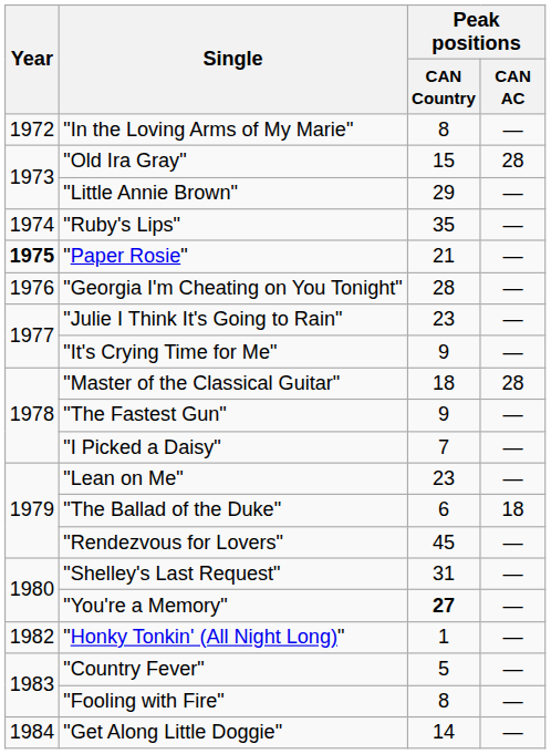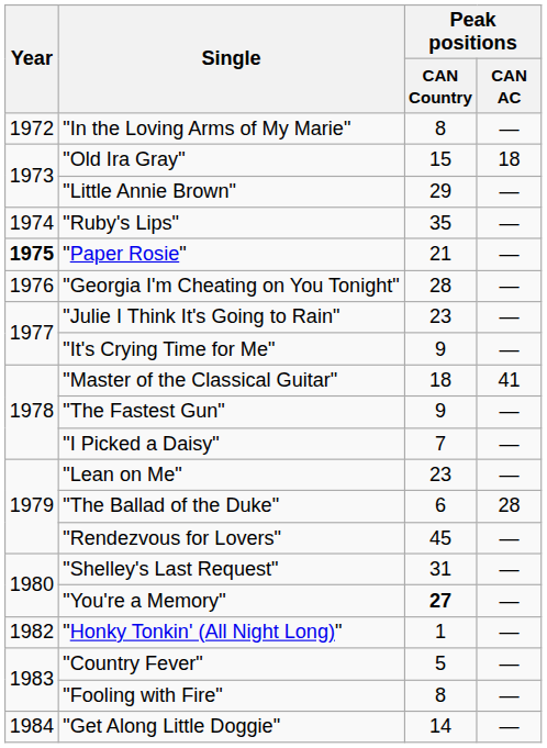"Old Ira Gray" | Peak positions / CAN AC: 28 -> 18
"Master of the Classical Guitar" | Peak positions / CAN AC: 28 -> 41
"The Ballad of the Duke" | Peak positions / CAN AC: 18 -> 28
